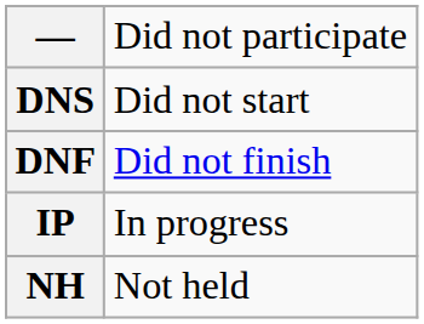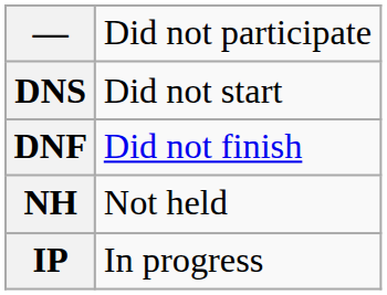rows swapped: IP <-> NH
